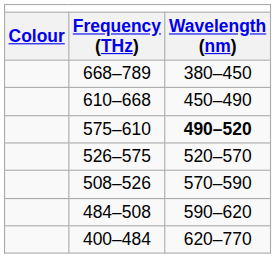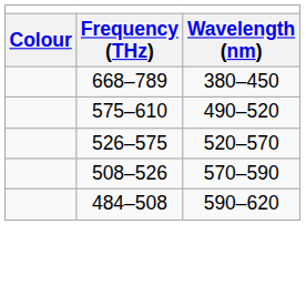- row: 610–668 | 450–490
575–610 | Wavelength (nm): bold -> normal
- row: 400–484 | 620–770
